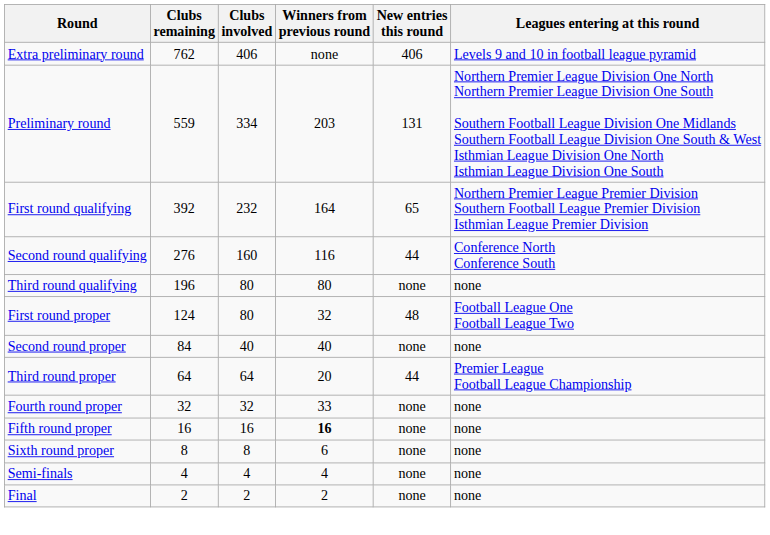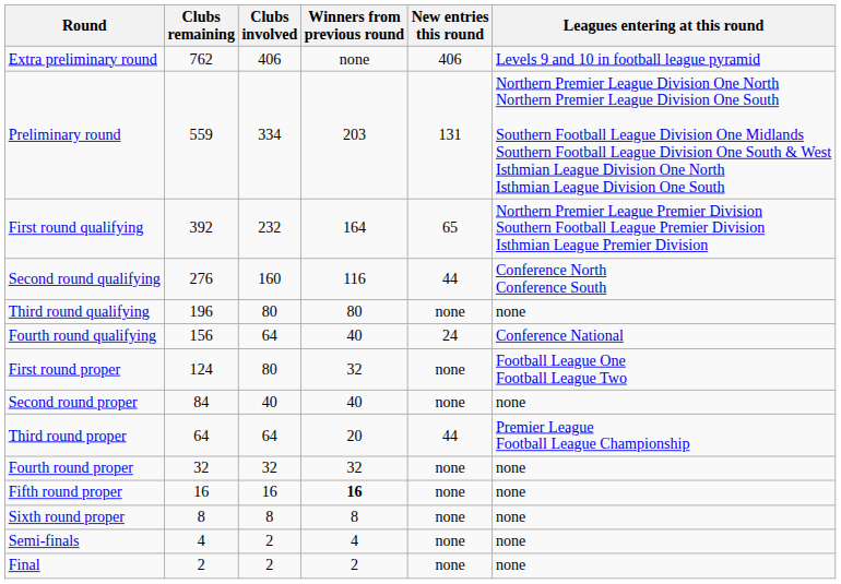+ row: Fourth round qualifying | 156 | 64 | 40 | 24 | Conference National
First round proper | New entries this round: 48 -> none
Fourth round proper | Winners from previous round: 33 -> 32
Sixth round proper | Winners from previous round: 6 -> 8
Semi-finals | Clubs involved: 4 -> 2
